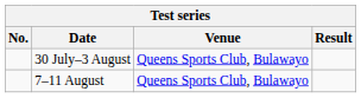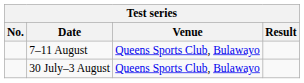rows swapped: 30 July–3 August <-> 7–11 August
